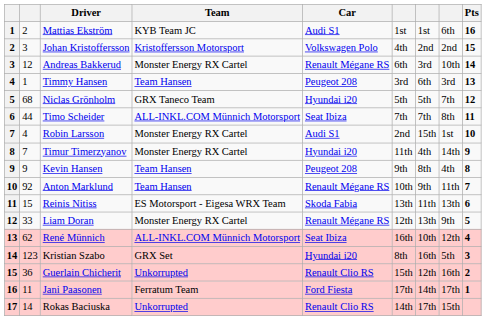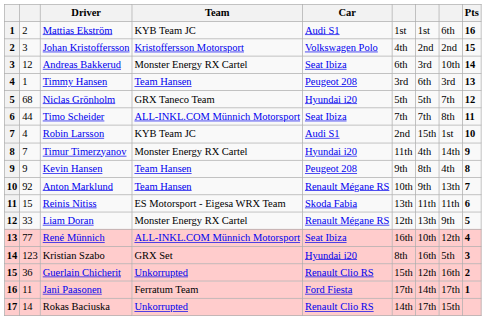Andreas Bakkerud | Car: Renault Mégane RS -> Seat Ibiza
Robin Larsson | Team: Monster Energy RX Cartel -> KYB Team JC
Anton Marklund | column 8: 11th -> 13th
Reinis Nitiss | column 8: 13th -> 11th
René Münnich | column 2: 62 -> 77
